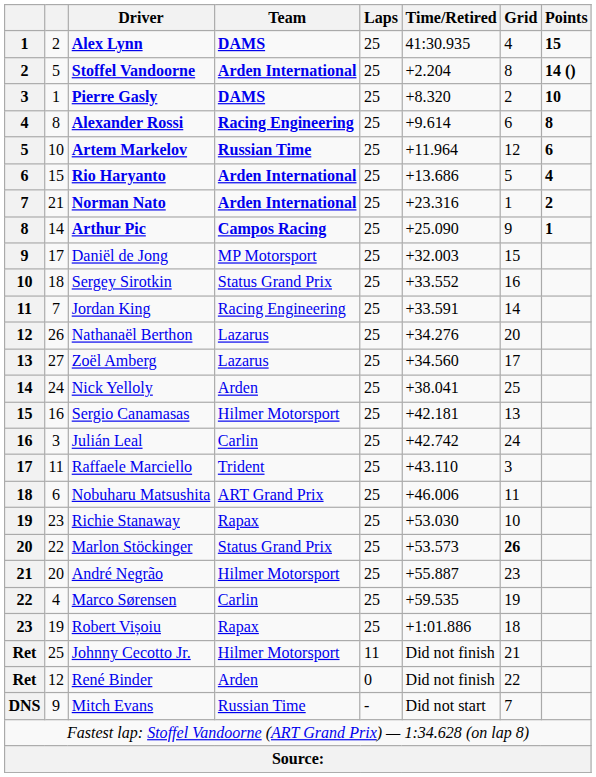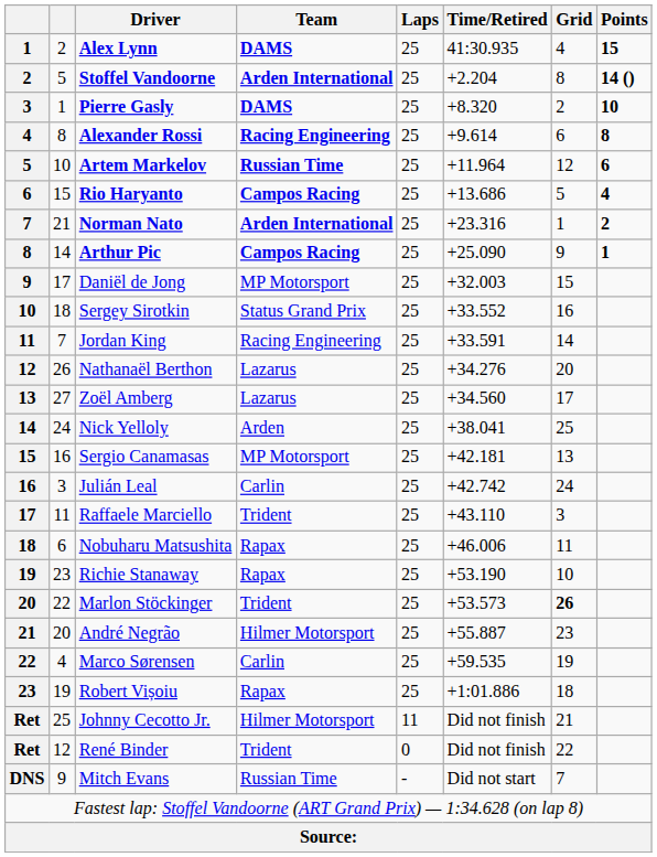Rio Haryanto | Team: Arden International -> Campos Racing
Sergio Canamasas | Team: Hilmer Motorsport -> MP Motorsport
Nobuharu Matsushita | Team: ART Grand Prix -> Rapax
Richie Stanaway | Time/Retired: +53.030 -> +53.190
Marlon Stöckinger | Team: Status Grand Prix -> Trident
René Binder | Team: Arden -> Trident
